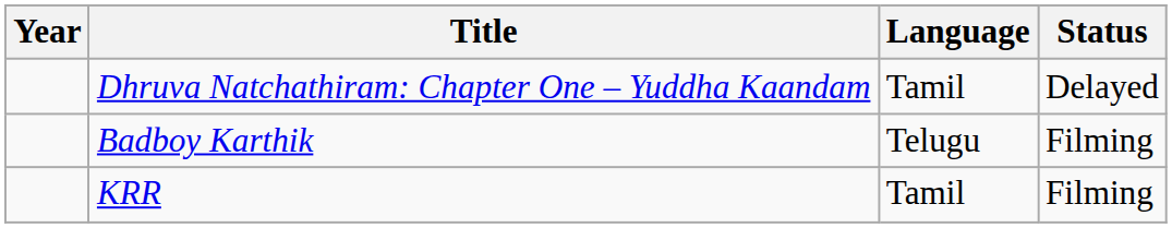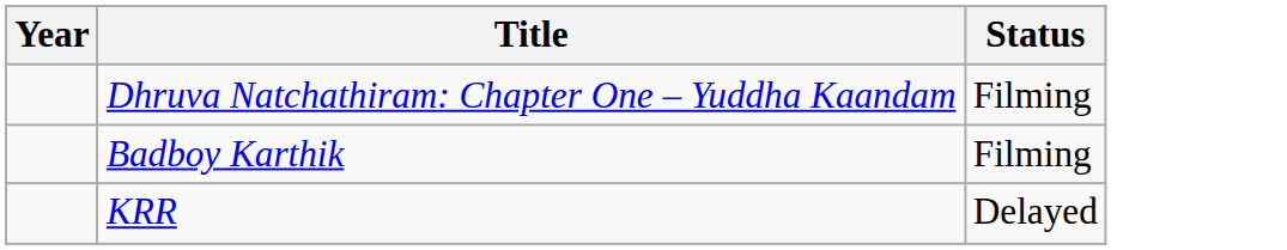- column: Language | Tamil | Telugu | Tamil
Dhruva Natchathiram: Chapter One – Yuddha Kaandam | Status: Delayed -> Filming
KRR | Status: Filming -> Delayed
